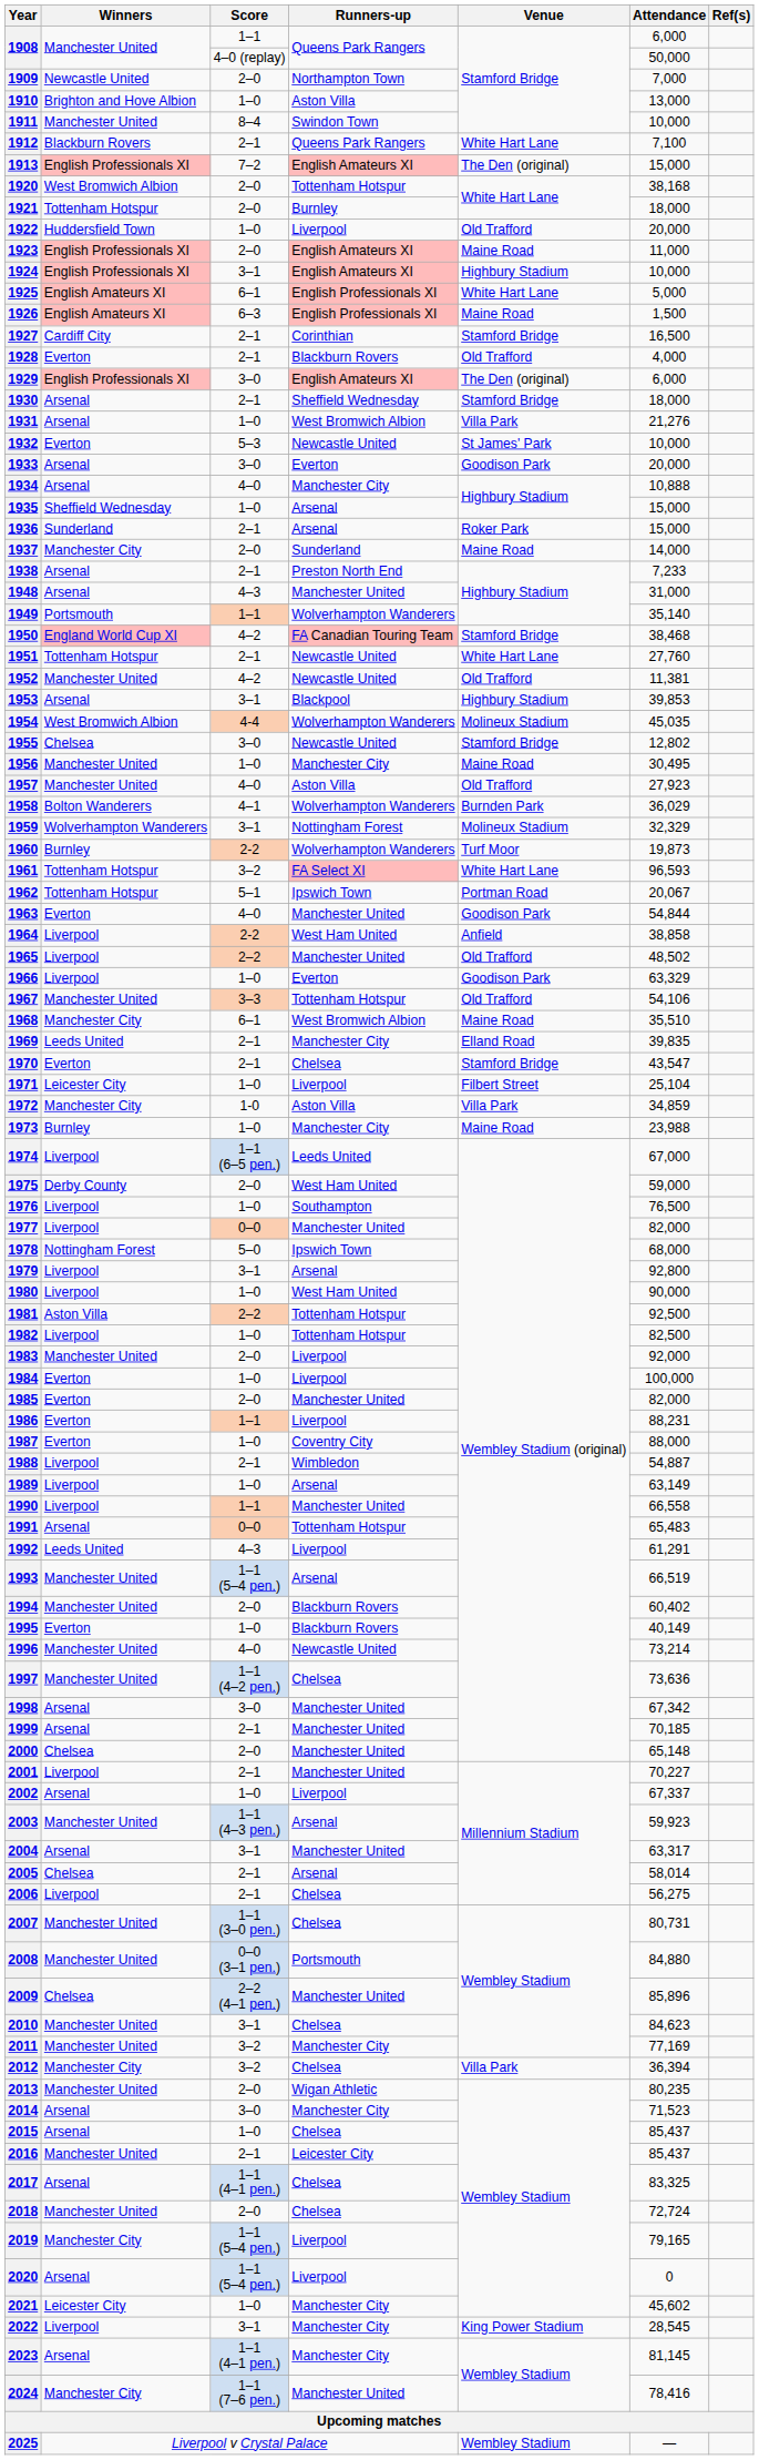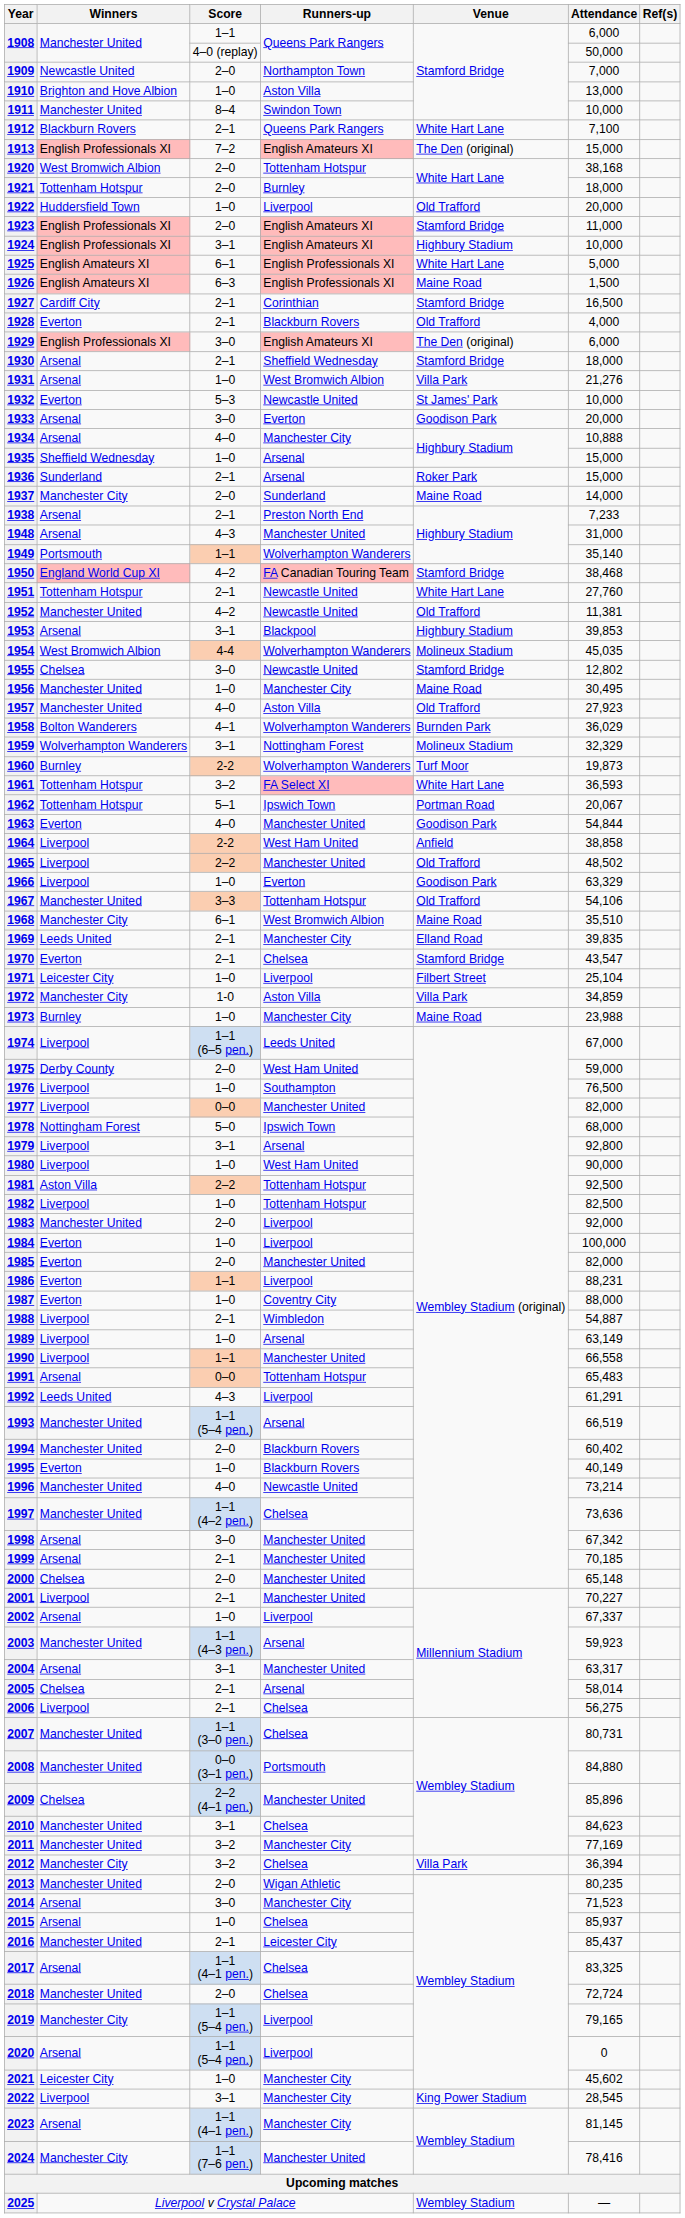1923 | Venue: Maine Road -> Stamford Bridge
1961 | Attendance: 96,593 -> 36,593
2015 | Attendance: 85,437 -> 85,937
